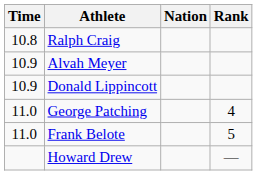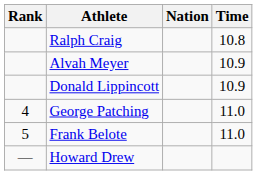columns swapped: Rank <-> Time
